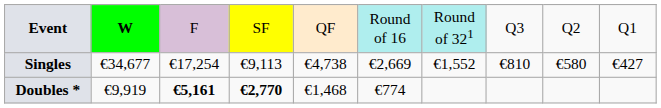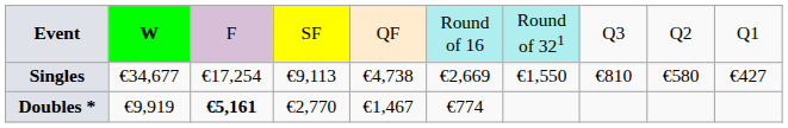Singles | column 7: €1,552 -> €1,550
Doubles * | column 4: bold -> normal
Doubles * | column 5: €1,468 -> €1,467
